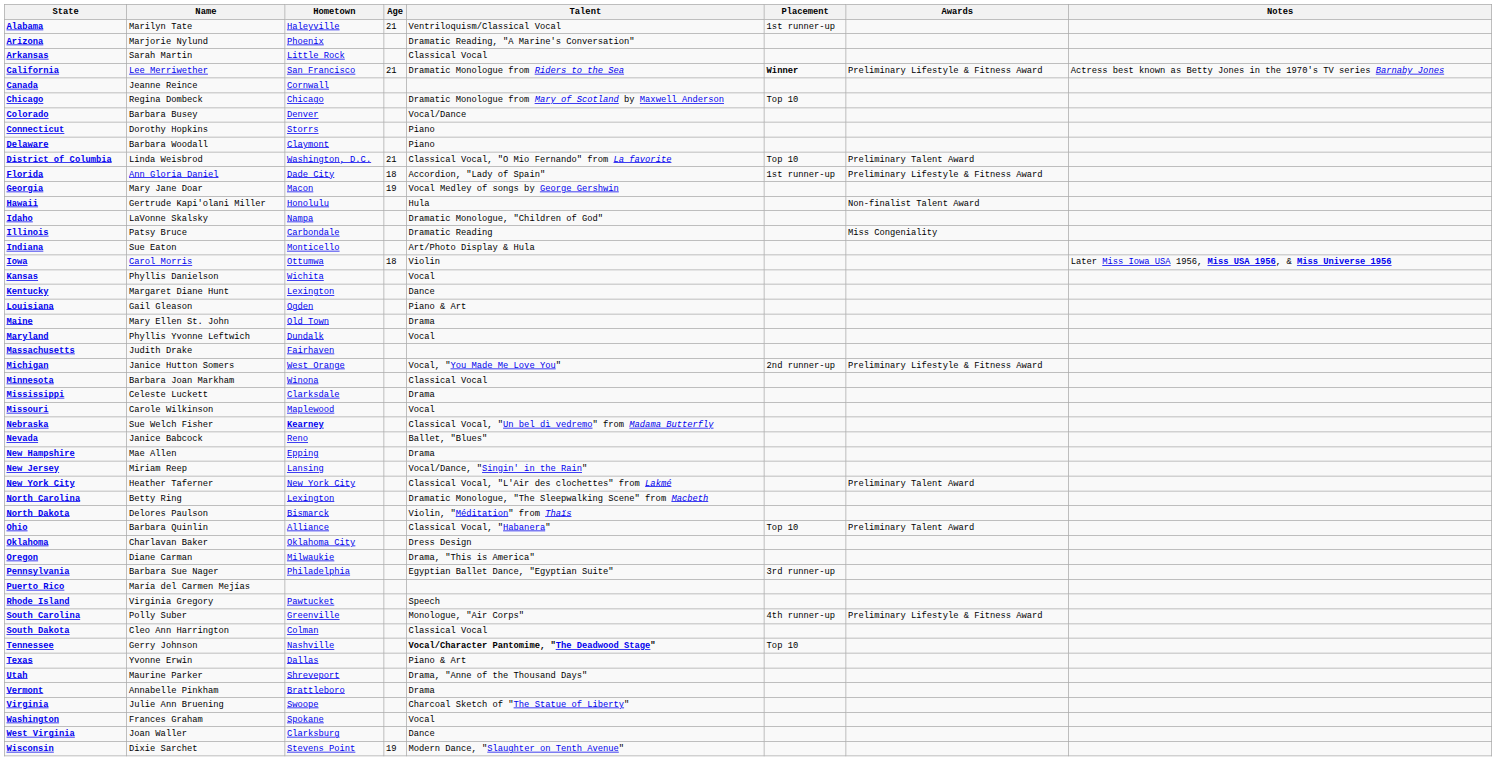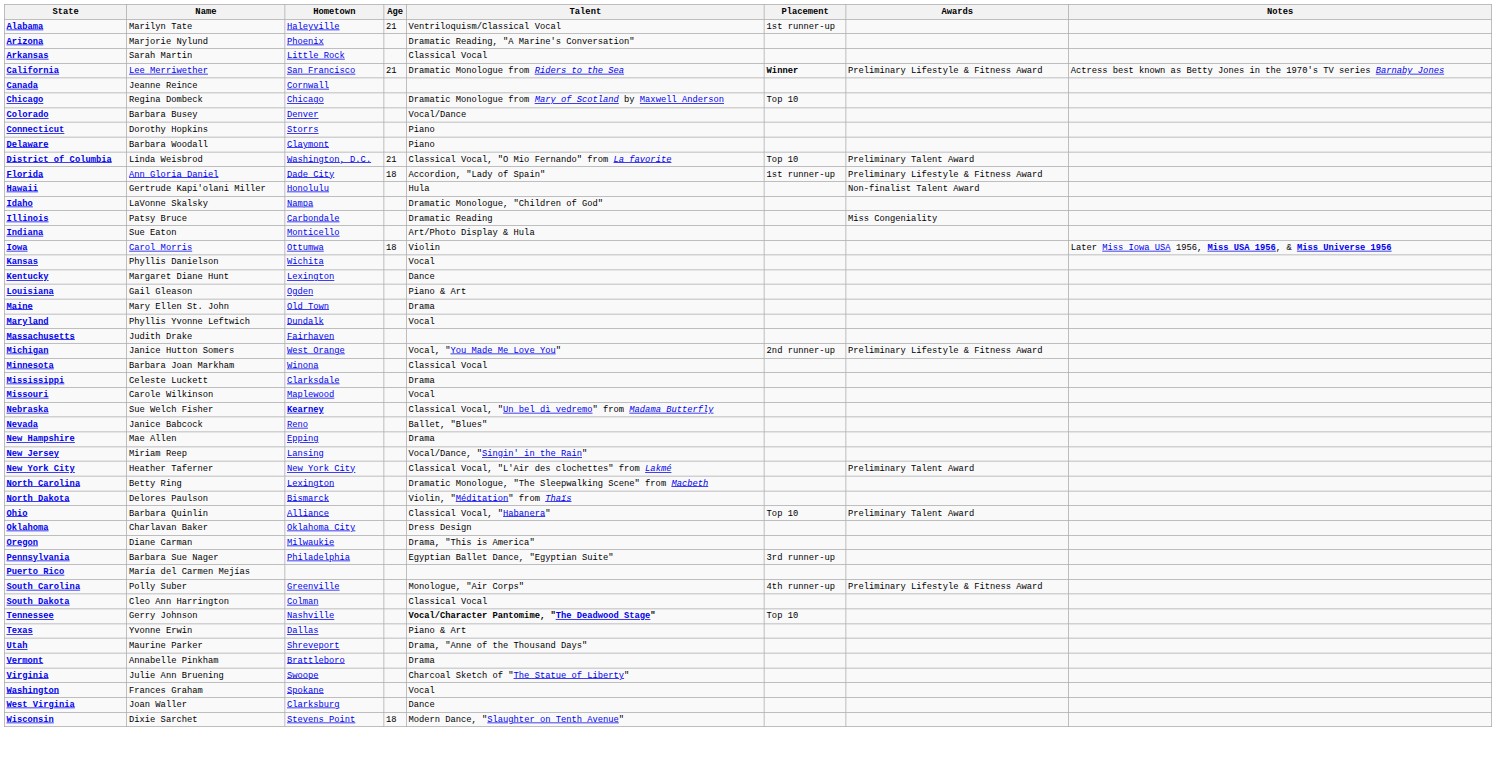- row: Georgia | Mary Jane Doar | Macon | 19 | Vocal Medley of songs by George Gershwin
- row: Rhode Island | Virginia Gregory | Pawtucket | Speech
Wisconsin | Age: 19 -> 18
